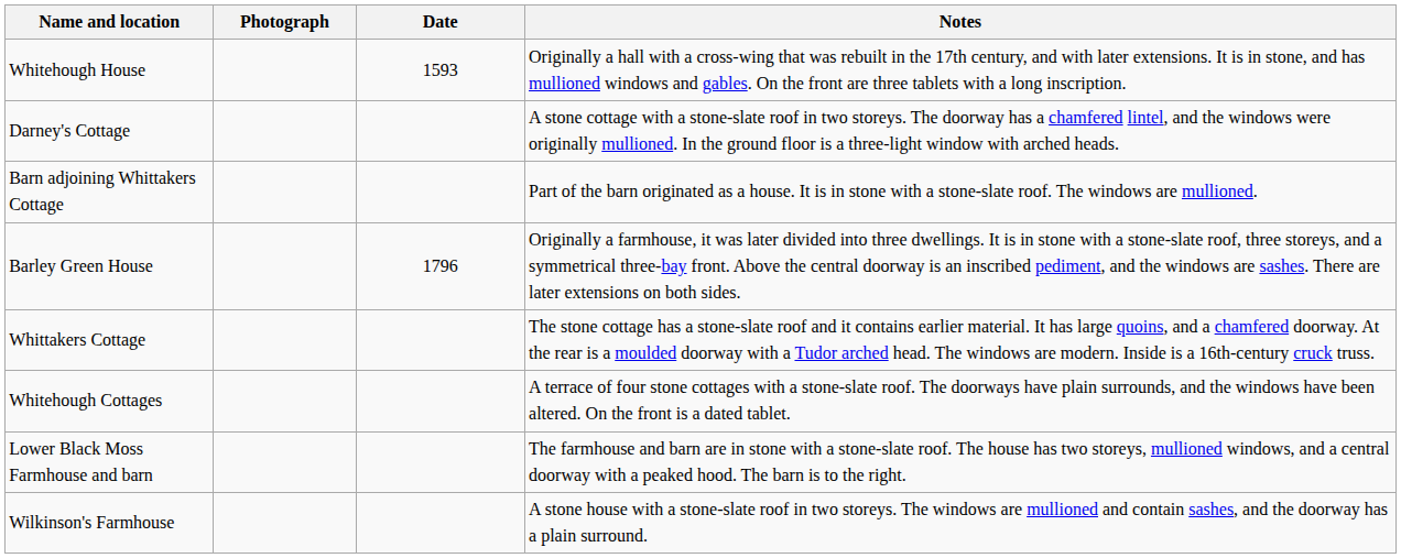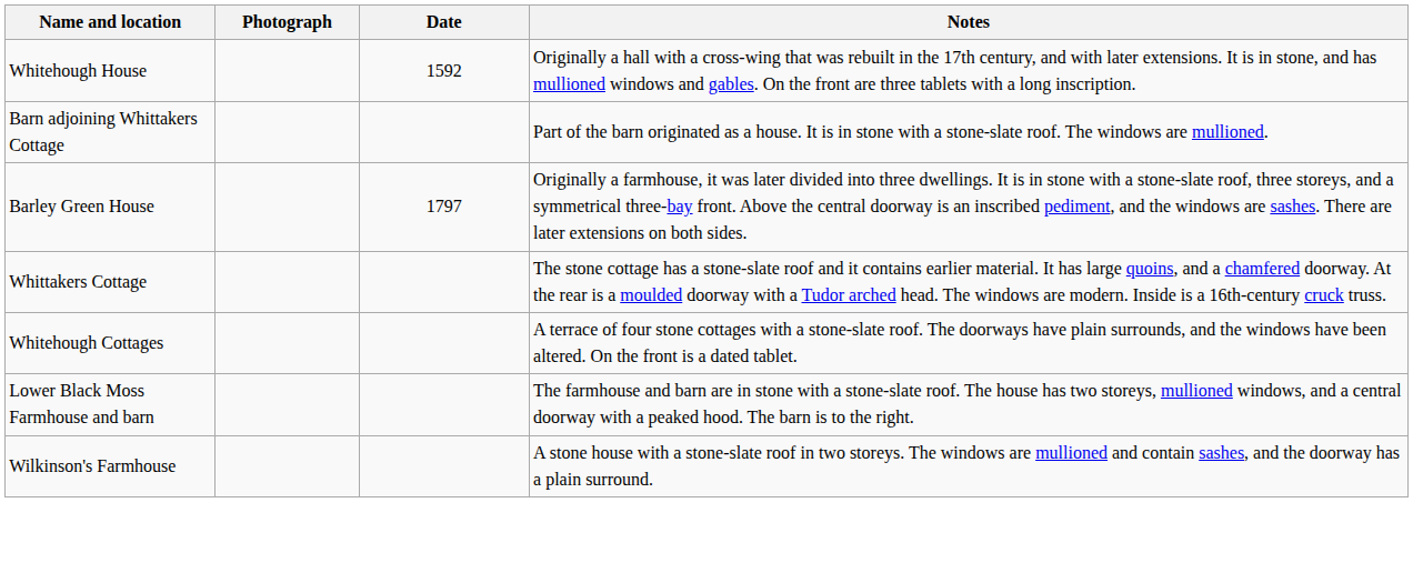Whitehough House | Date: 1593 -> 1592
- row: Darney's Cottage | A stone cottage with a stone-slate roof in two storeys. The doorway has a chamfered lintel, and the windows were originally mullioned. In the ground floor is a three-light window with arched heads.
Barley Green House | Date: 1796 -> 1797
